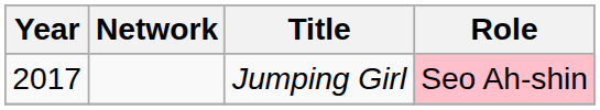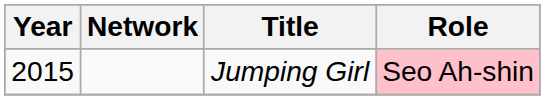Jumping Girl | Year: 2017 -> 2015
